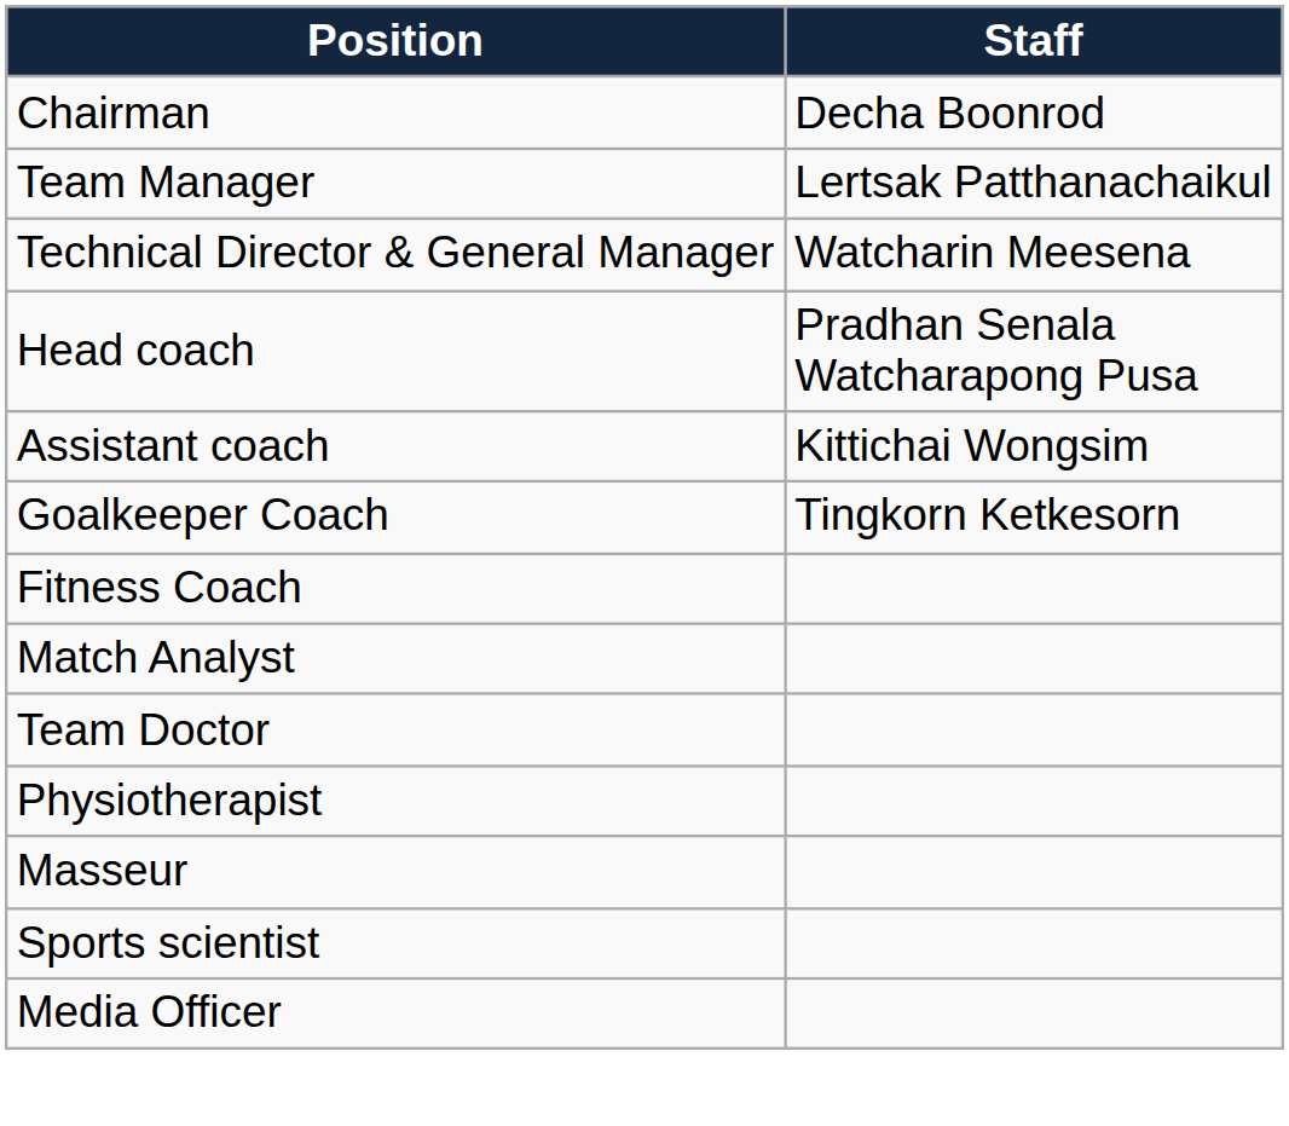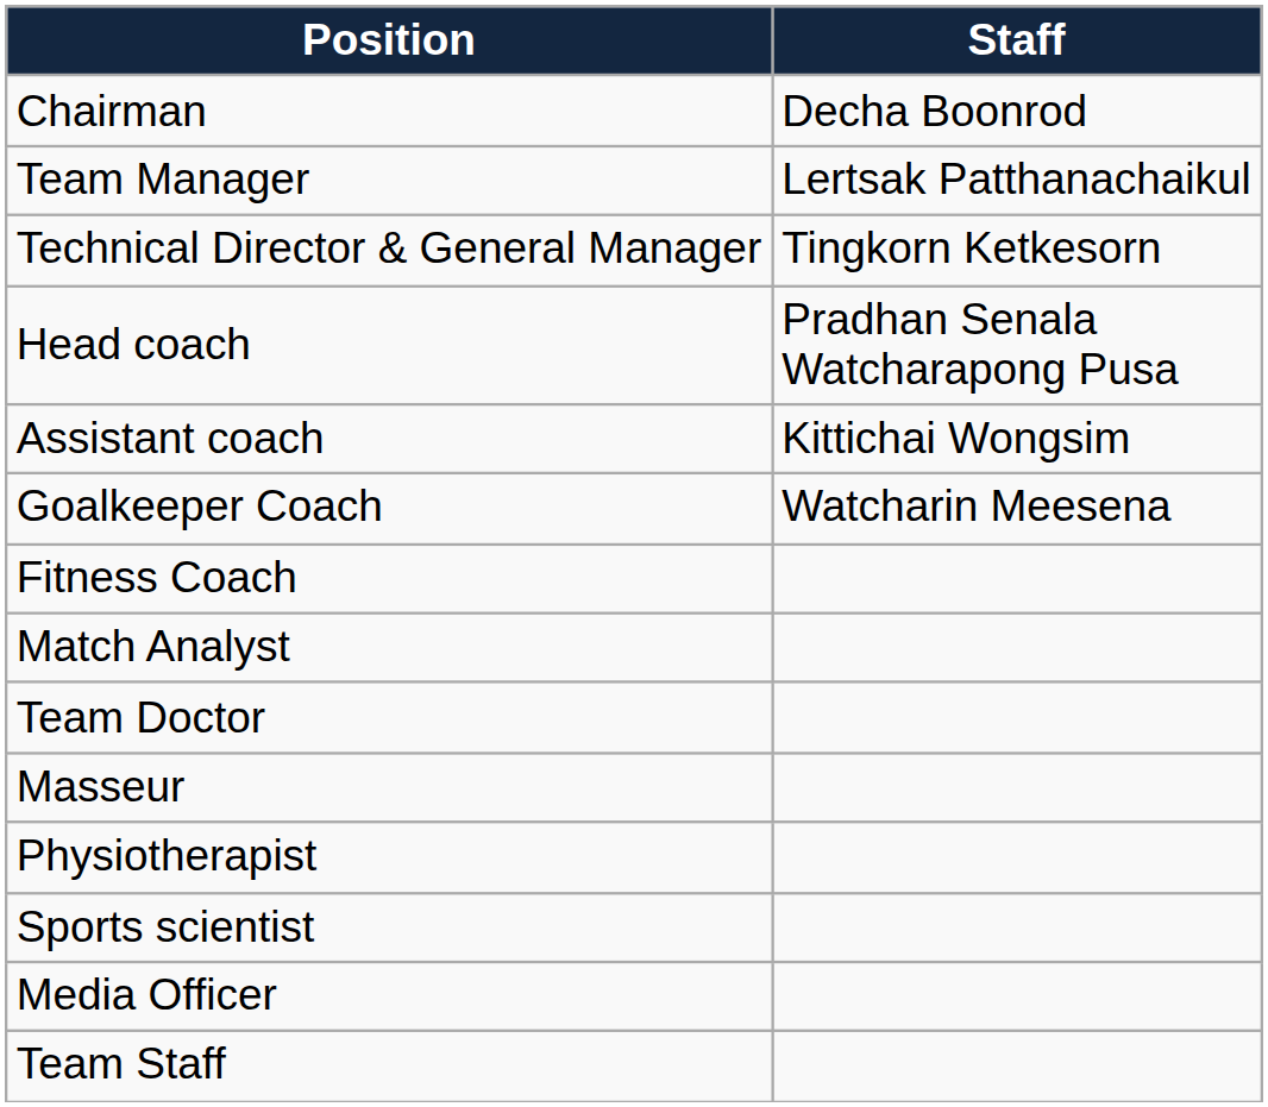Technical Director & General Manager | Staff: Watcharin Meesena -> Tingkorn Ketkesorn
Goalkeeper Coach | Staff: Tingkorn Ketkesorn -> Watcharin Meesena
rows swapped: Physiotherapist <-> Masseur
+ row: Team Staff
